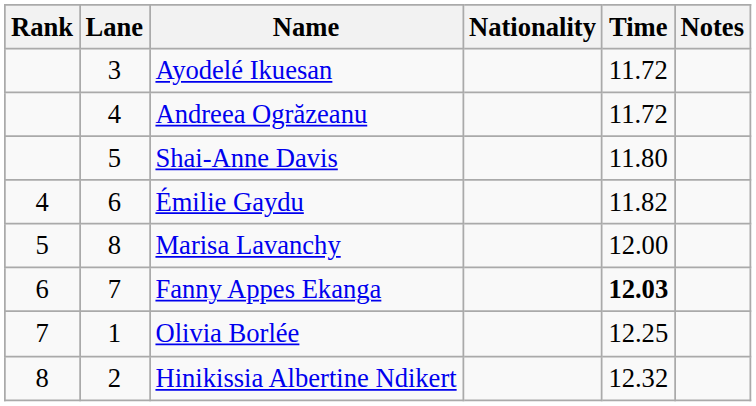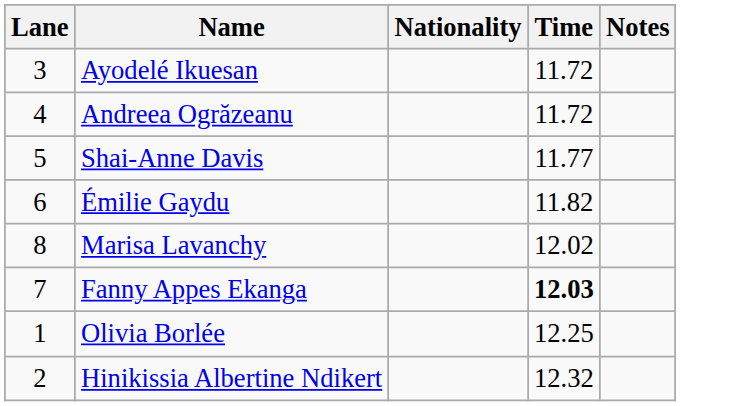- column: Rank | 4 | 5 | 6 | 7 | 8
Shai-Anne Davis | Time: 11.80 -> 11.77
Marisa Lavanchy | Time: 12.00 -> 12.02
